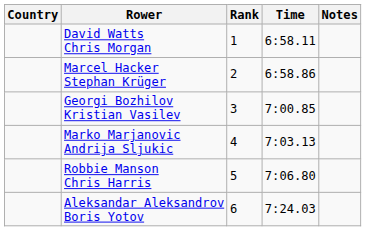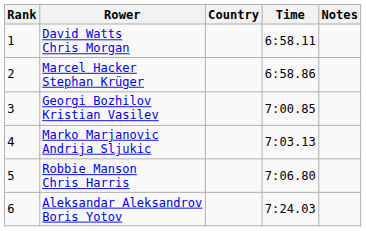columns swapped: Rank <-> Country
